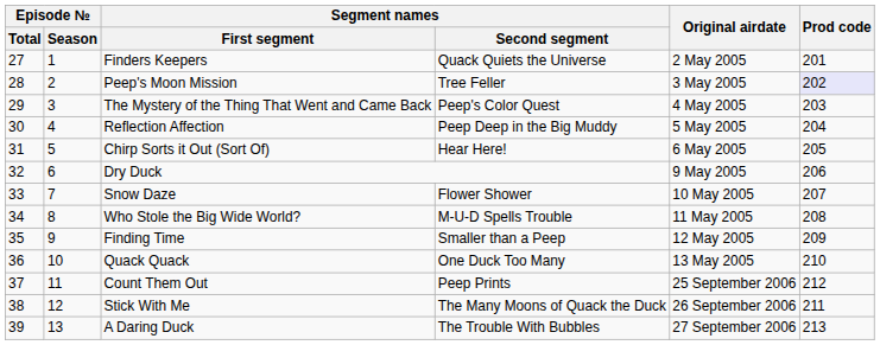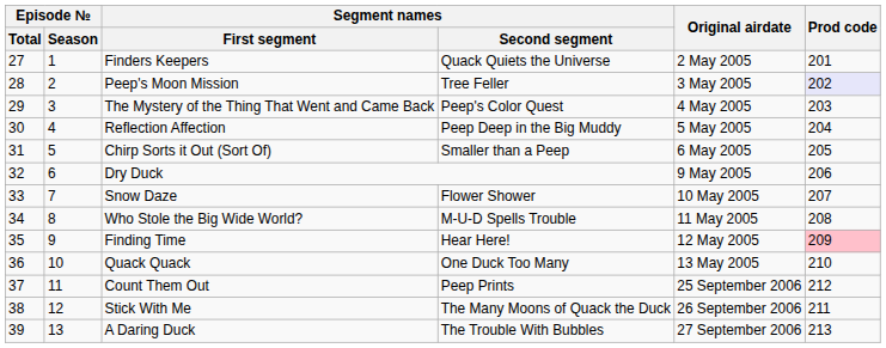Chirp Sorts it Out (Sort Of) | Segment names / Second segment: Hear Here! -> Smaller than a Peep
Finding Time | Segment names / Second segment: Smaller than a Peep -> Hear Here!
Finding Time | Prod code: no background -> pink background
